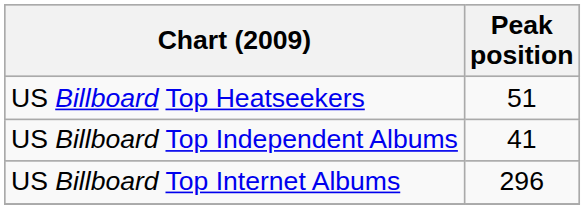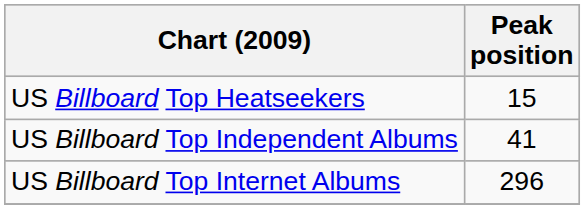US Billboard Top Heatseekers | Peak position: 51 -> 15
